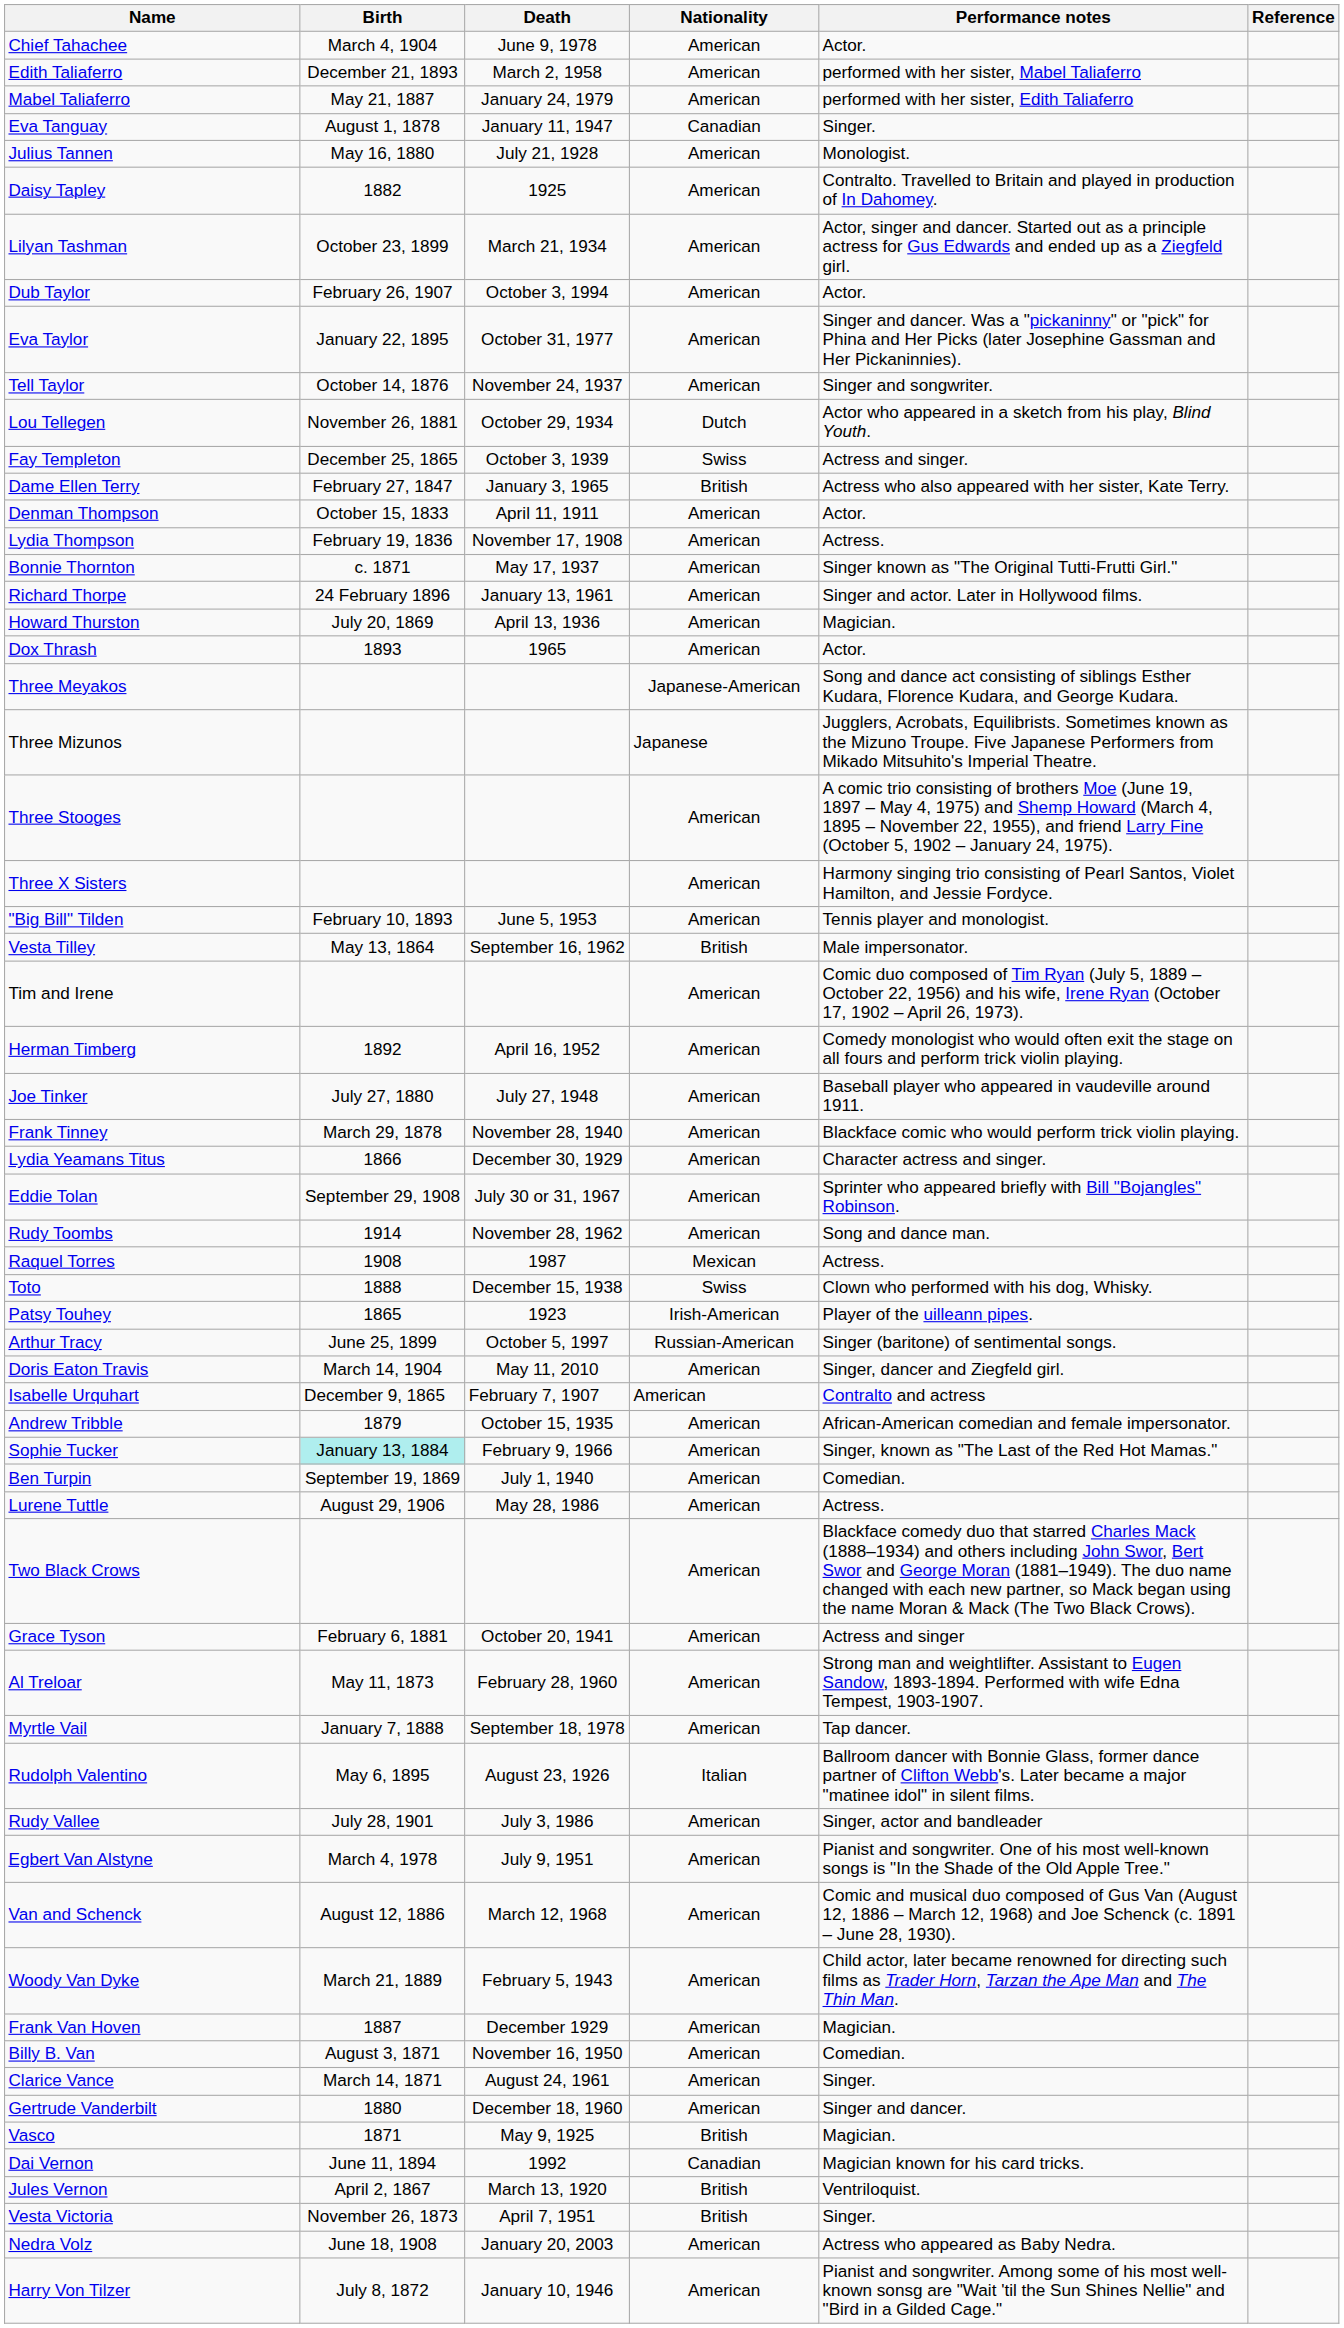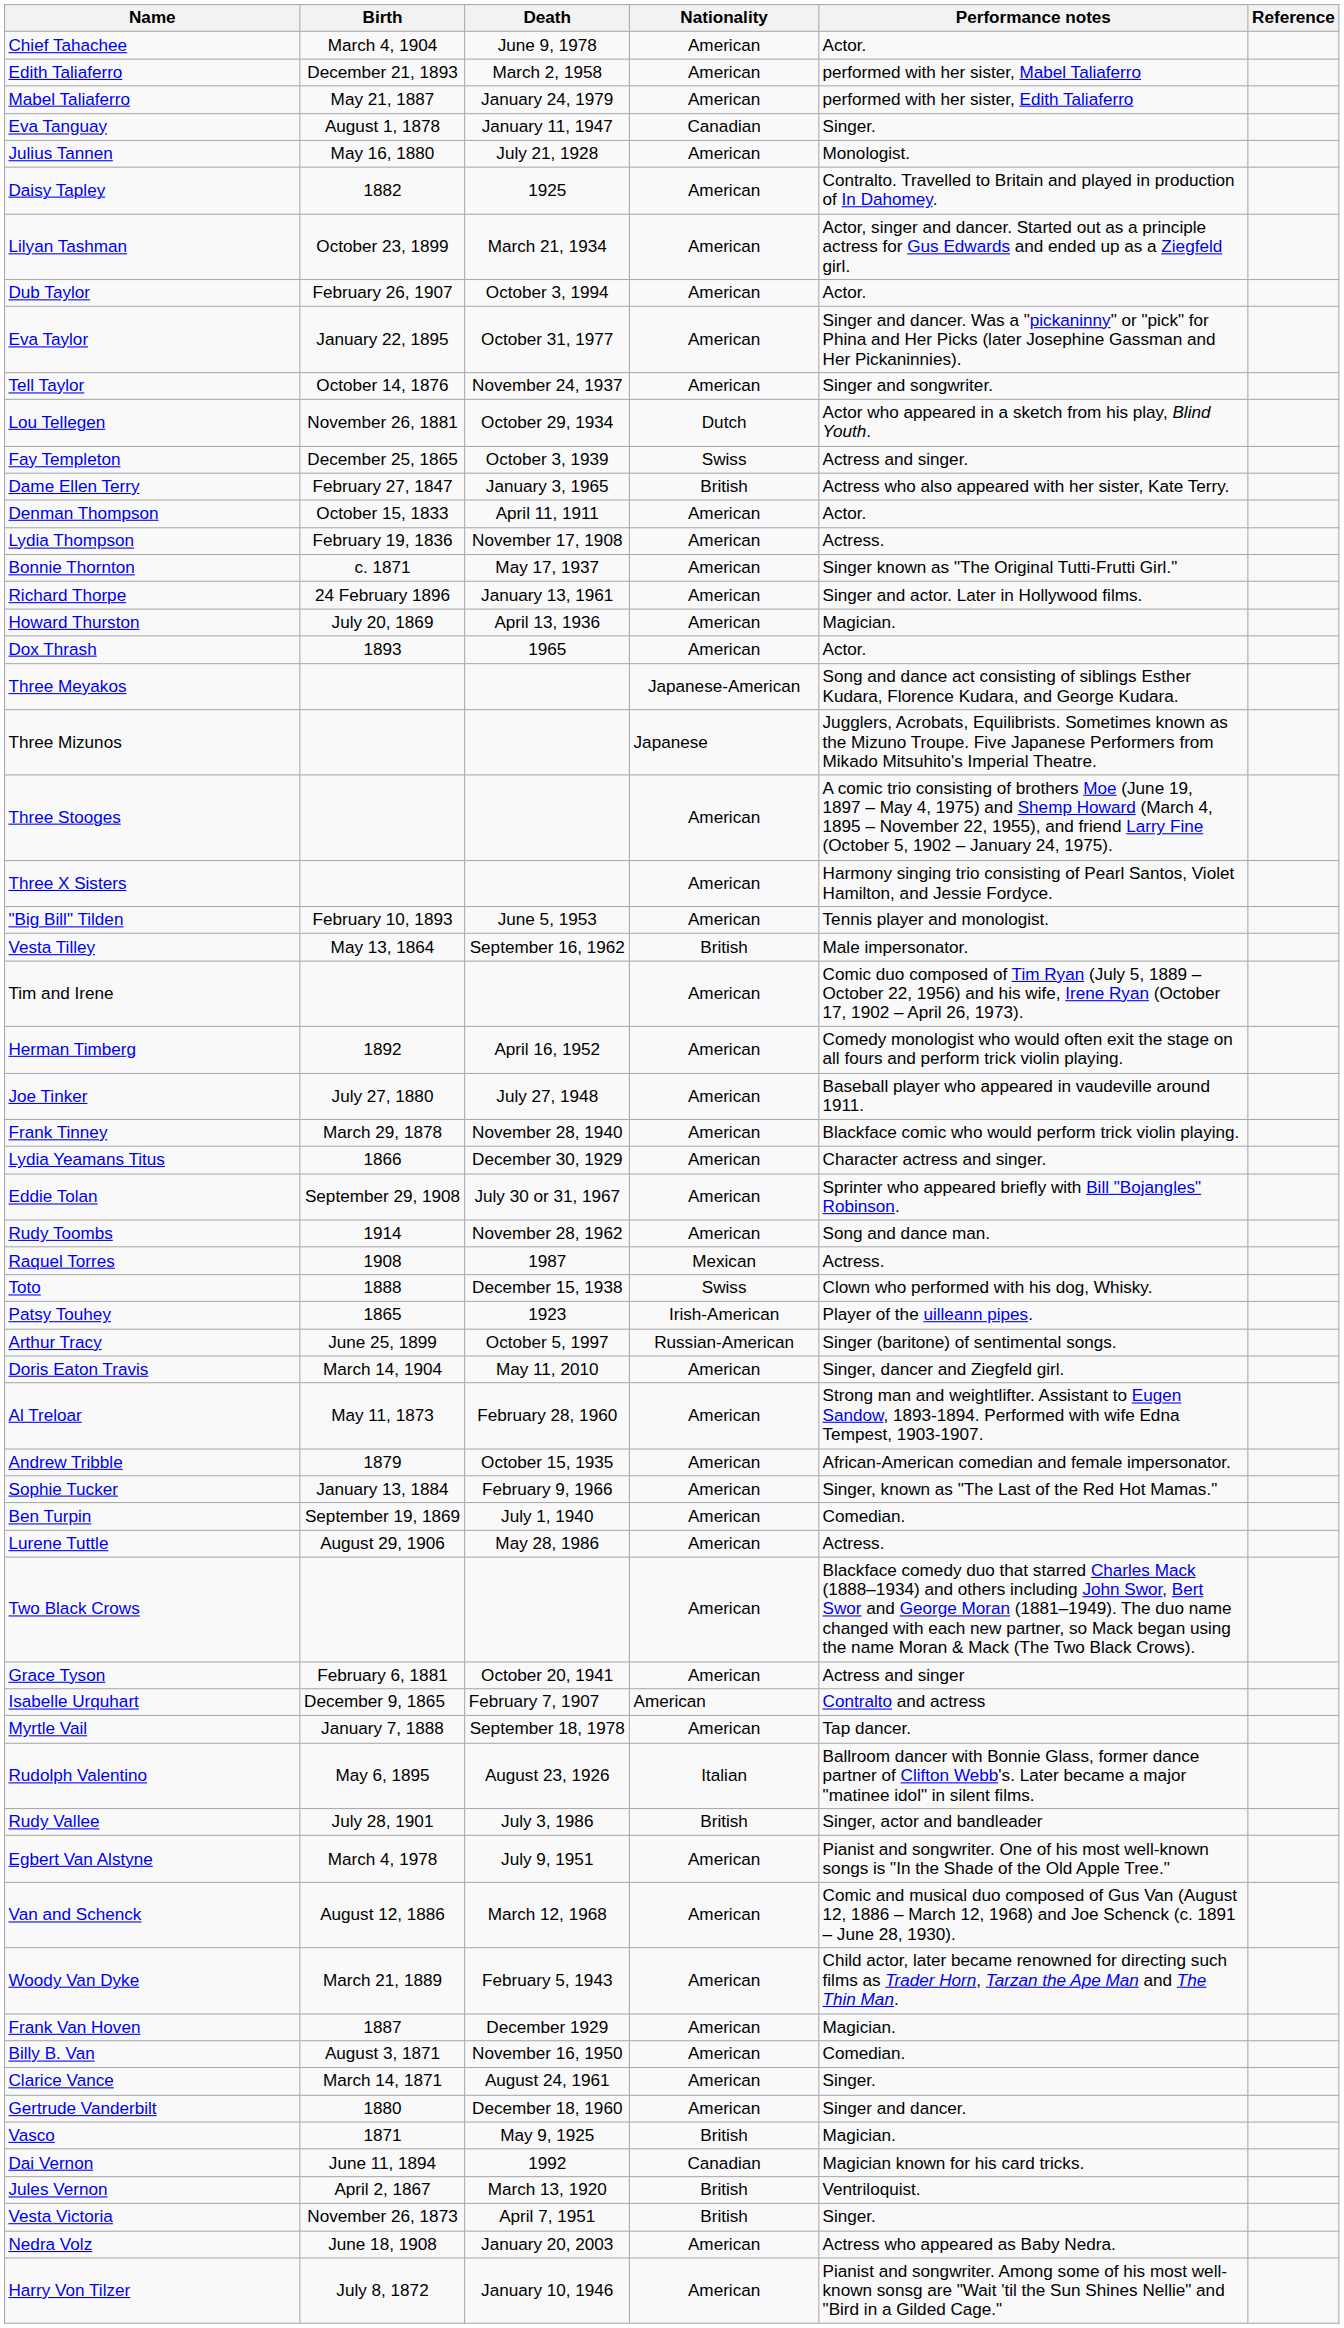rows swapped: Al Treloar <-> Isabelle Urquhart
Sophie Tucker | Birth: paleturquoise background -> no background
Rudy Vallee | Nationality: American -> British
